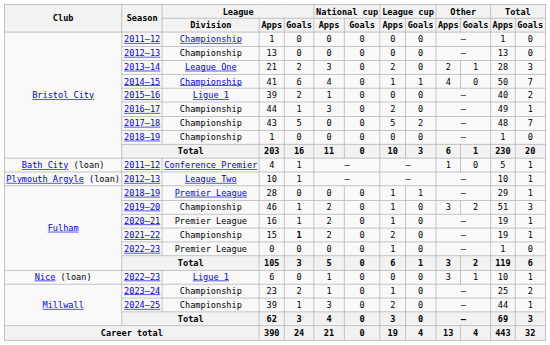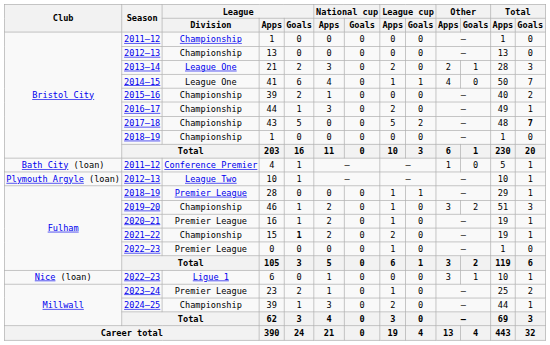41 | League / Division: Championship -> League One
2015–16 / 39 | League / Division: Ligue 1 -> Championship
43 | Total / Goals: normal -> bold
23 | League / Division: Championship -> Premier League
